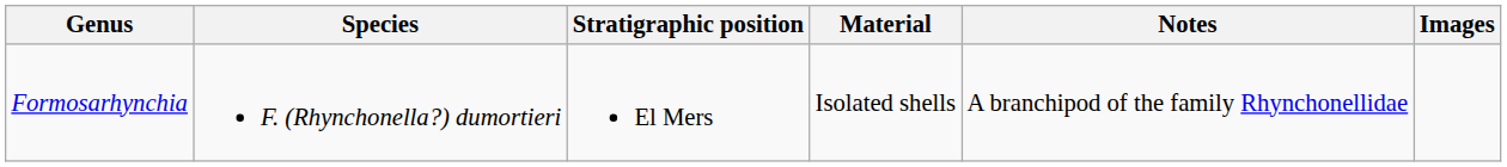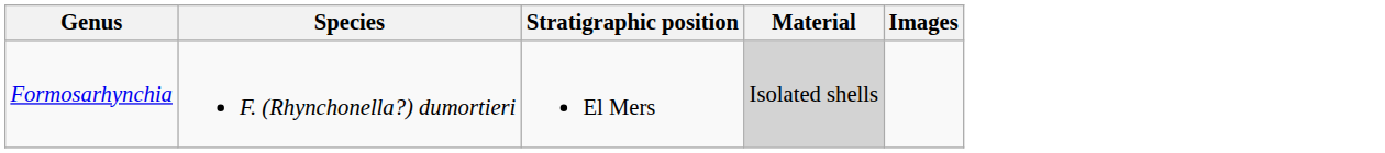- column: Notes | A branchipod of the family Rhynchonellidae
Formosarhynchia | Material: no background -> lightgrey background
